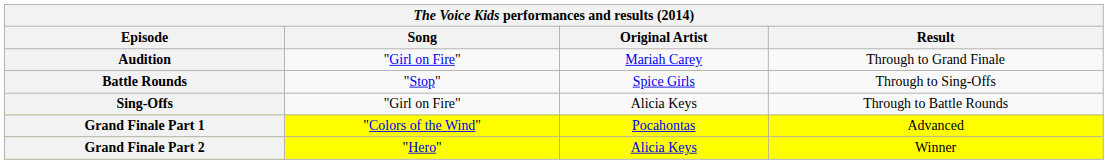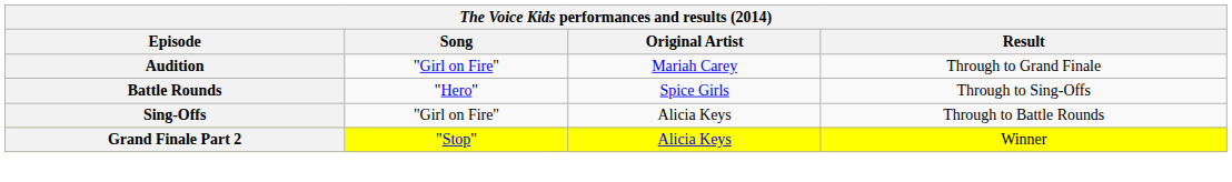Battle Rounds | Song: "Stop" -> "Hero"
- row: Grand Finale Part 1 | "Colors of the Wind" | Pocahontas | Advanced
Grand Finale Part 2 | Song: "Hero" -> "Stop"
